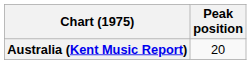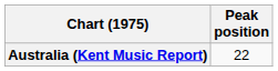Australia (Kent Music Report) | Peak position: 20 -> 22
